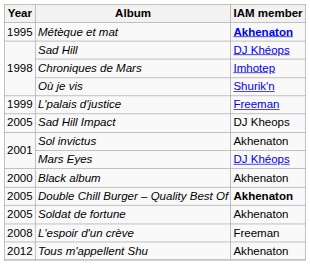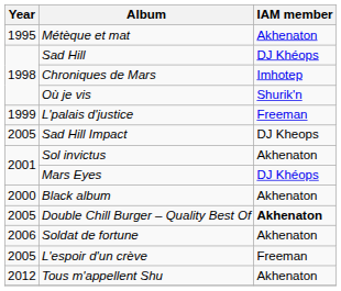Métèque et mat | IAM member: bold -> normal
Soldat de fortune | Year: 2005 -> 2006
L'espoir d'un crève | Year: 2008 -> 2005
